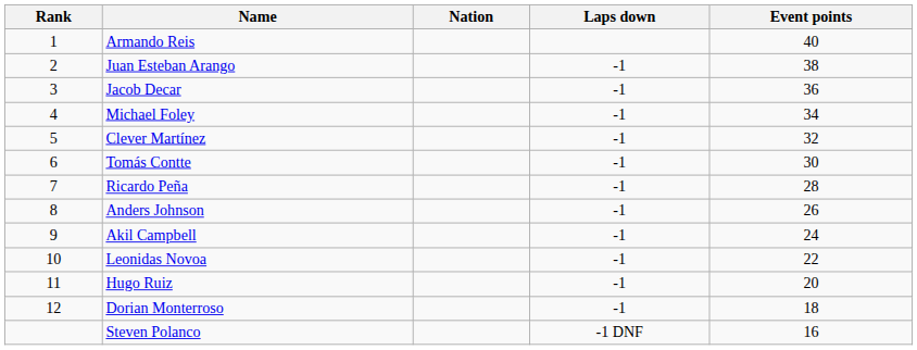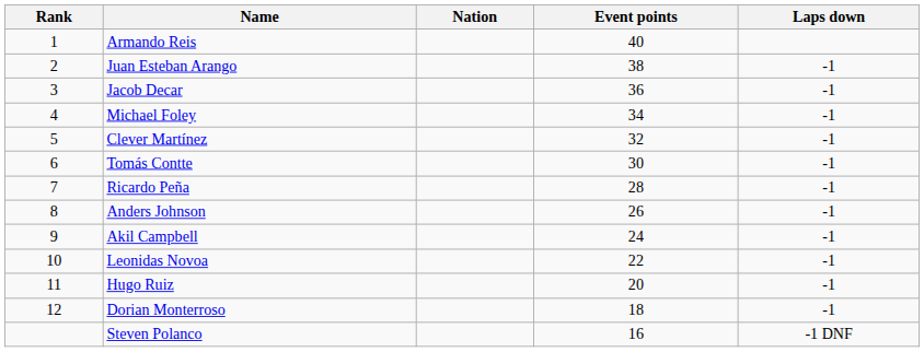columns swapped: Laps down <-> Event points
